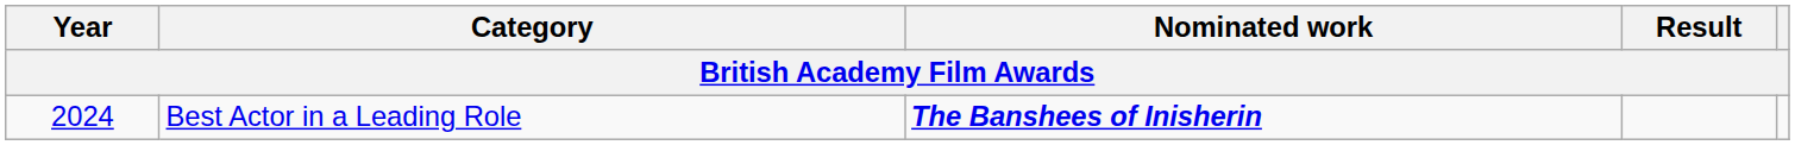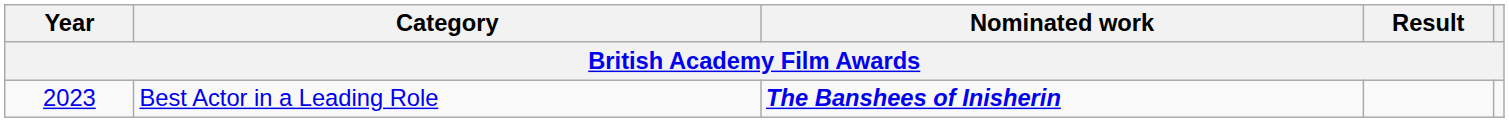Best Actor in a Leading Role | Year: 2024 -> 2023
